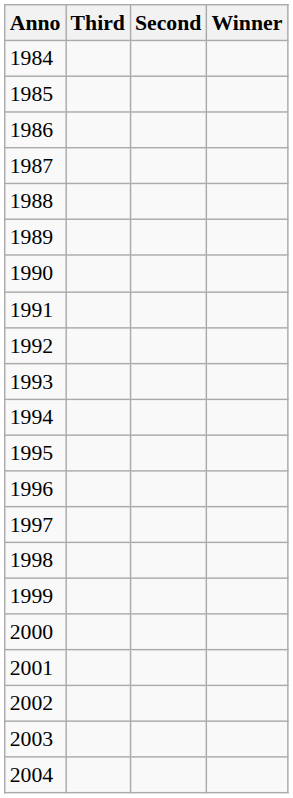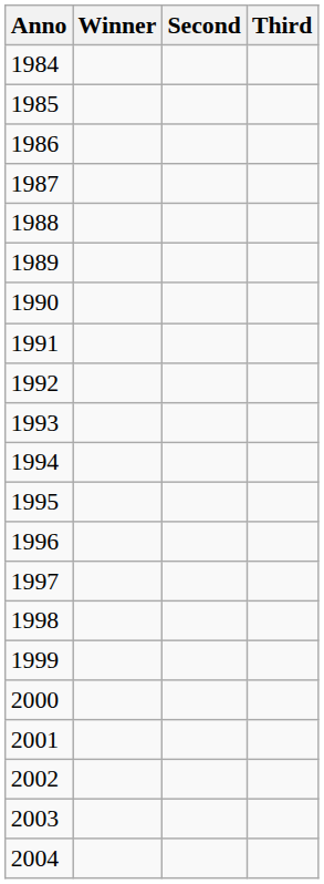columns swapped: Winner <-> Third
